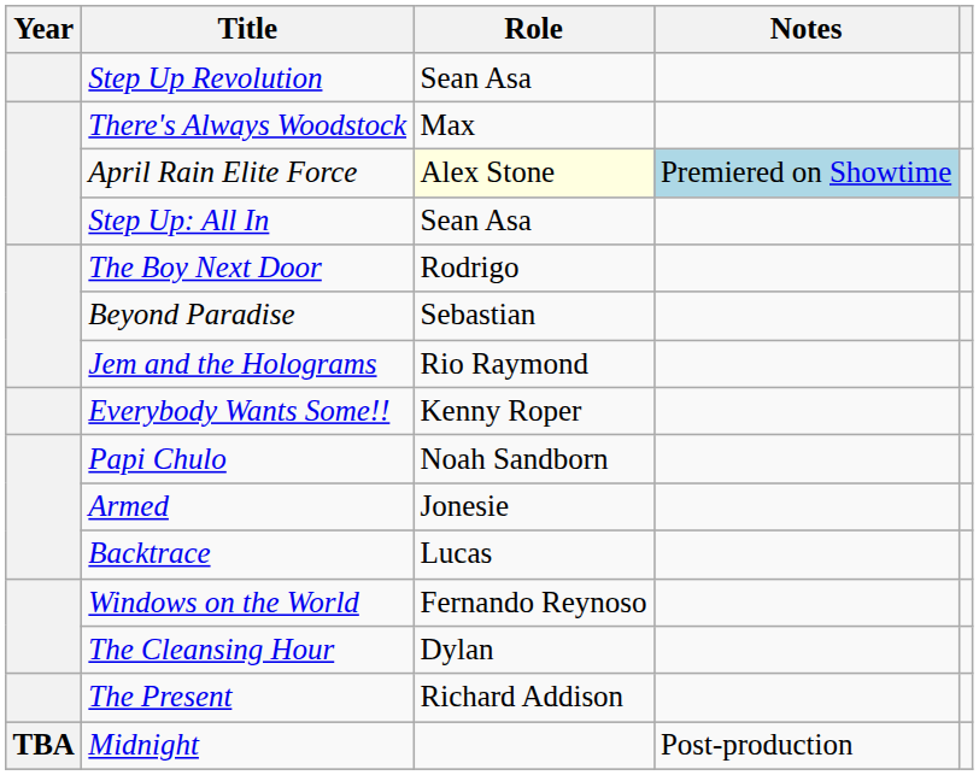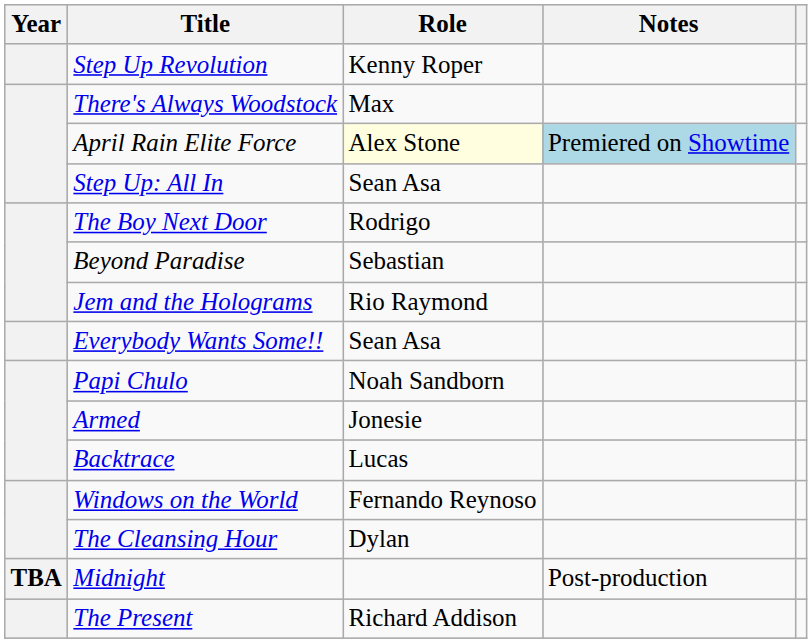Step Up Revolution | Role: Sean Asa -> Kenny Roper
Everybody Wants Some!! | Role: Kenny Roper -> Sean Asa
rows swapped: The Present <-> Midnight
